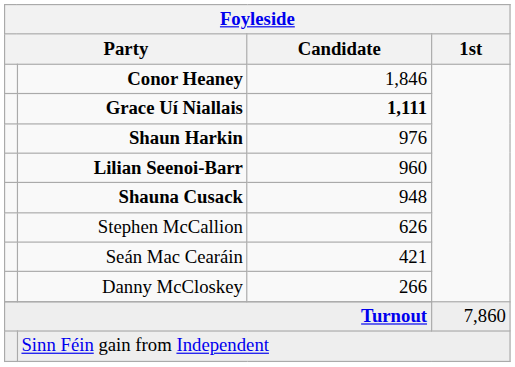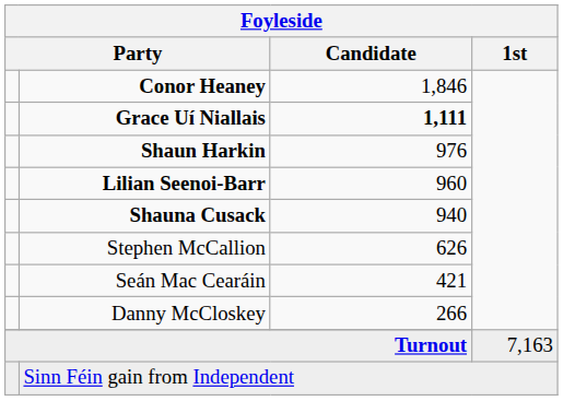Shauna Cusack | Foyleside / Candidate: 948 -> 940
Turnout | Foyleside / 1st: 7,860 -> 7,163
